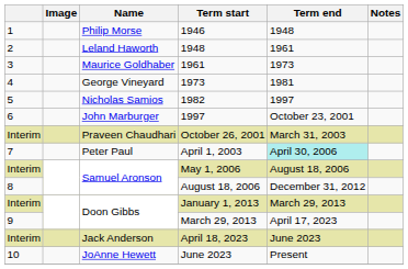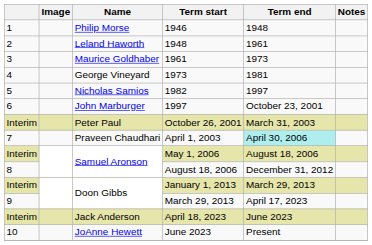October 26, 2001 | Name: Praveen Chaudhari -> Peter Paul
April 1, 2003 | Name: Peter Paul -> Praveen Chaudhari
